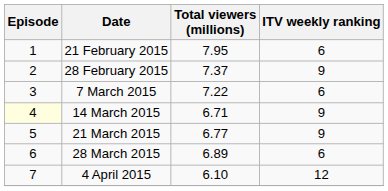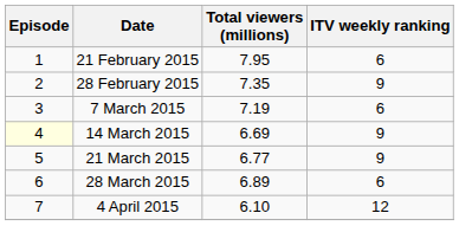28 February 2015 | Total viewers (millions): 7.37 -> 7.35
7 March 2015 | Total viewers (millions): 7.22 -> 7.19
14 March 2015 | Total viewers (millions): 6.71 -> 6.69
